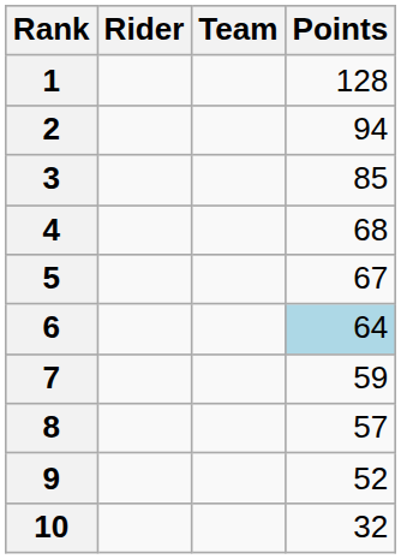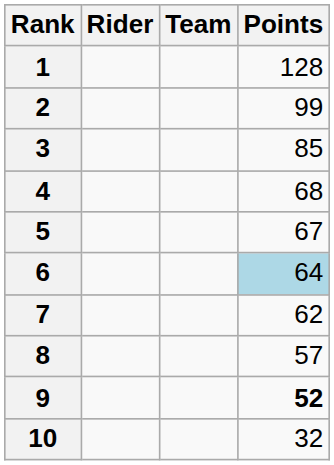2 | Points: 94 -> 99
7 | Points: 59 -> 62
9 | Points: normal -> bold
